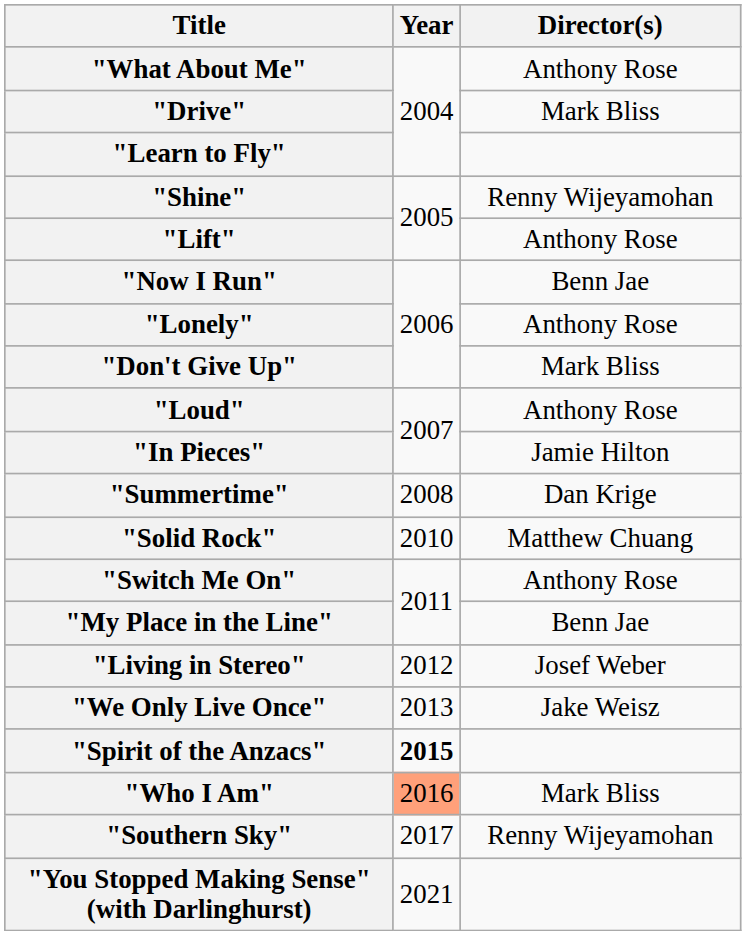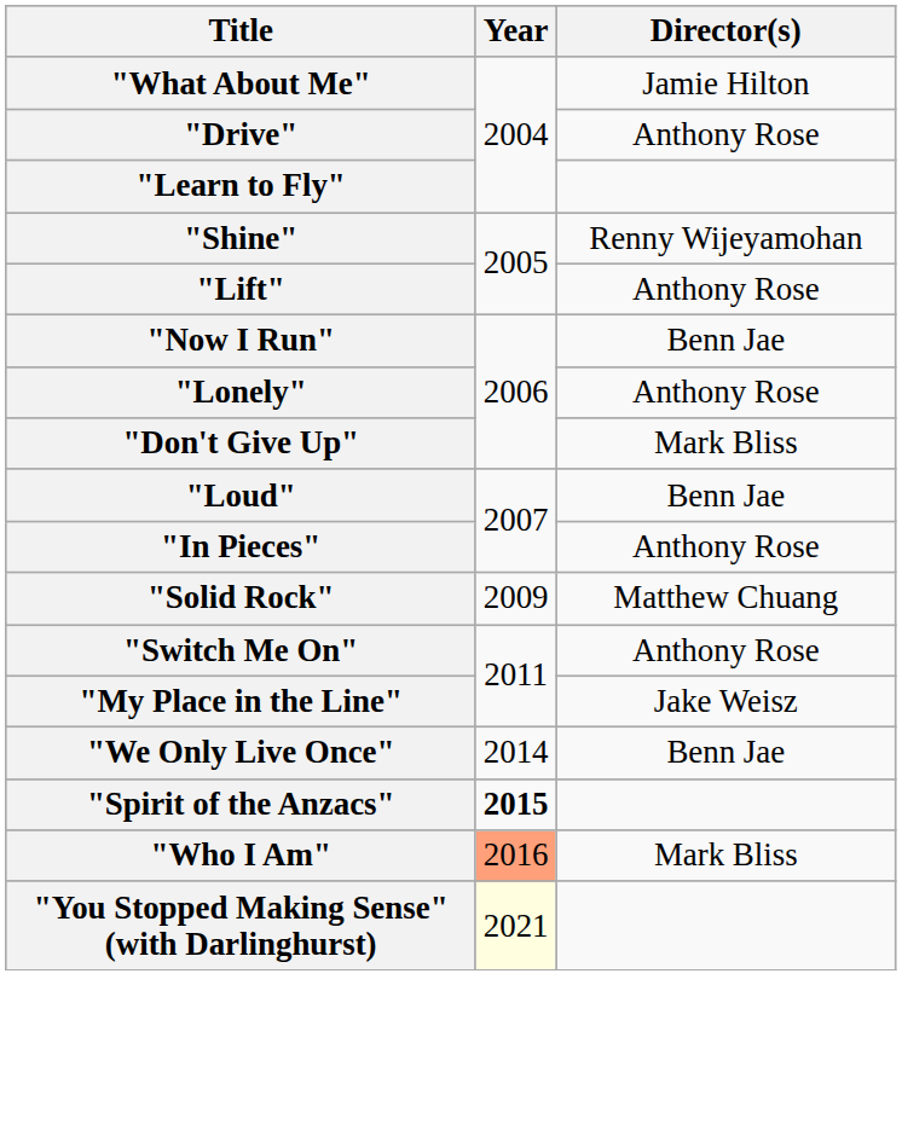"What About Me" | Director(s): Anthony Rose -> Jamie Hilton
"Drive" | Director(s): Mark Bliss -> Anthony Rose
"Loud" | Director(s): Anthony Rose -> Benn Jae
"In Pieces" | Director(s): Jamie Hilton -> Anthony Rose
- row: "Summertime" | 2008 | Dan Krige
"Solid Rock" | Year: 2010 -> 2009
"My Place in the Line" | Director(s): Benn Jae -> Jake Weisz
- row: "Living in Stereo" | 2012 | Josef Weber
"We Only Live Once" | Year: 2013 -> 2014
"We Only Live Once" | Director(s): Jake Weisz -> Benn Jae
- row: "Southern Sky" | 2017 | Renny Wijeyamohan
"You Stopped Making Sense" (with Darlinghurst) | Year: no background -> lightyellow background
